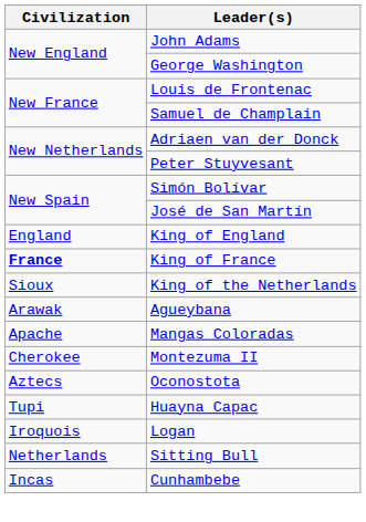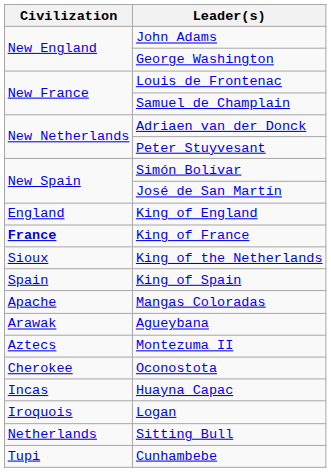+ row: Spain | King of Spain
rows swapped: Mangas Coloradas <-> Agueybana
Montezuma II | Civilization: Cherokee -> Aztecs
Oconostota | Civilization: Aztecs -> Cherokee
Huayna Capac | Civilization: Tupi -> Incas
Cunhambebe | Civilization: Incas -> Tupi
